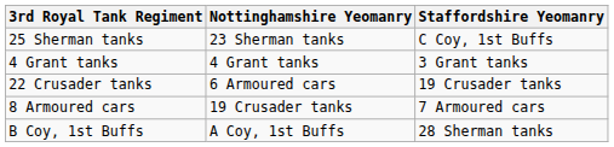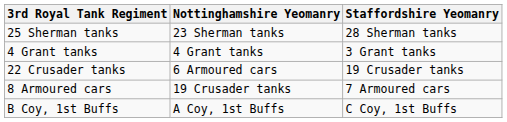25 Sherman tanks | Staffordshire Yeomanry: C Coy, 1st Buffs -> 28 Sherman tanks
B Coy, 1st Buffs | Staffordshire Yeomanry: 28 Sherman tanks -> C Coy, 1st Buffs
